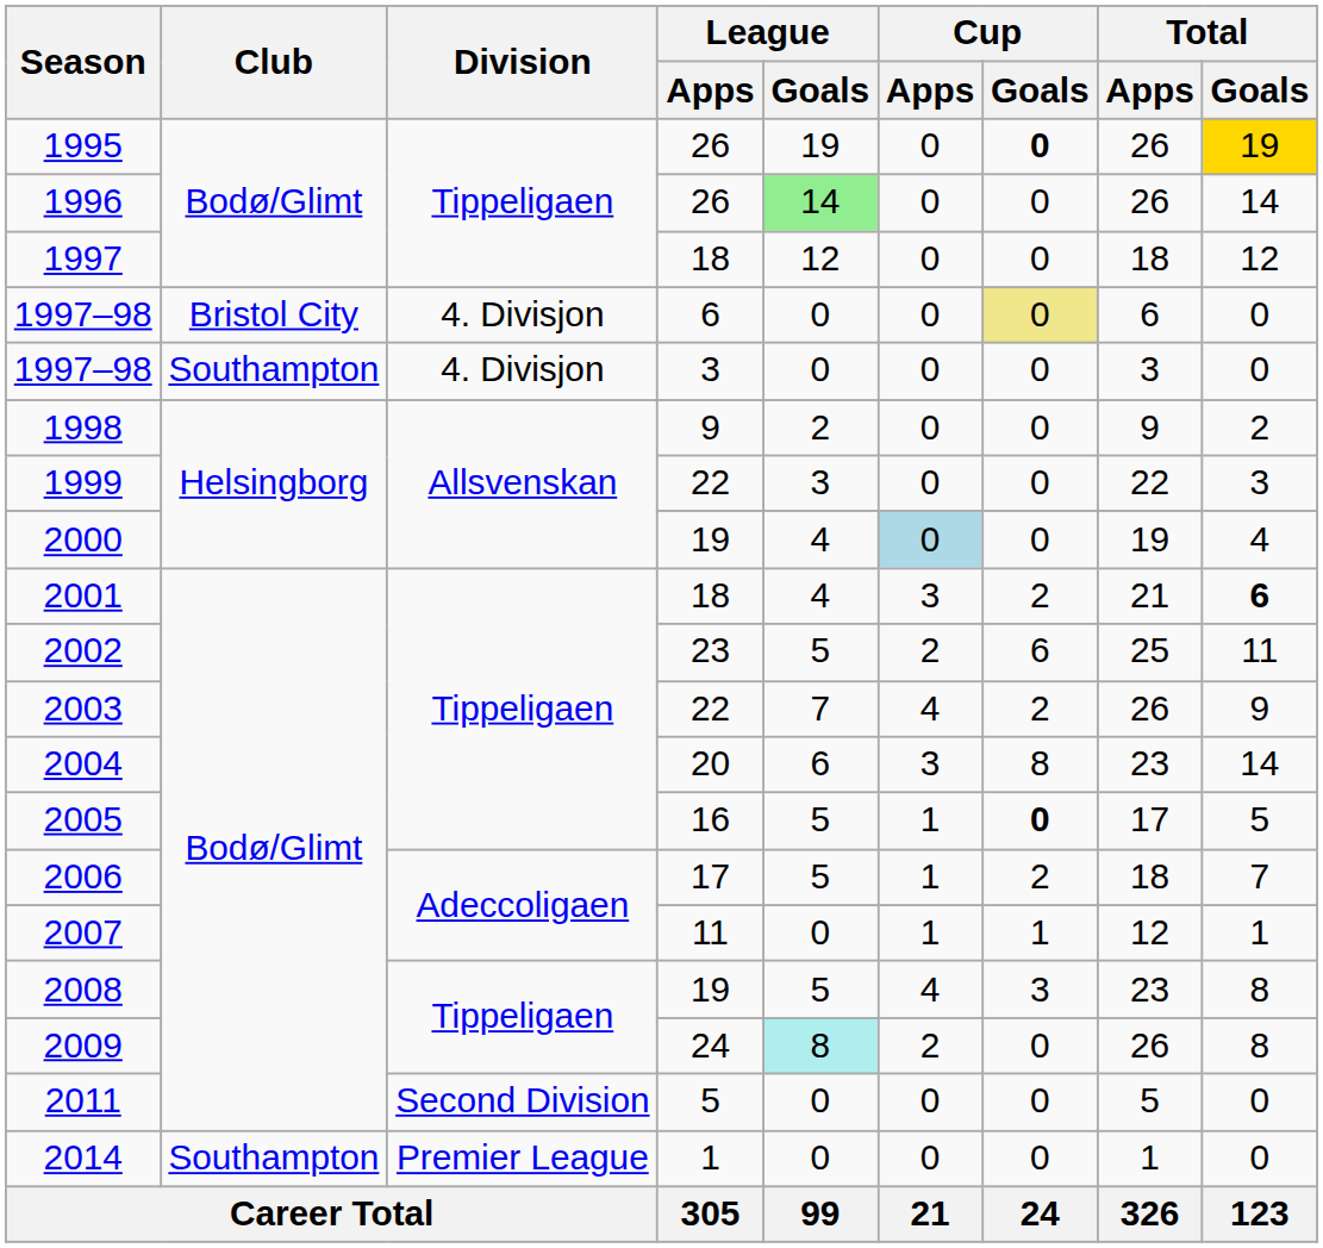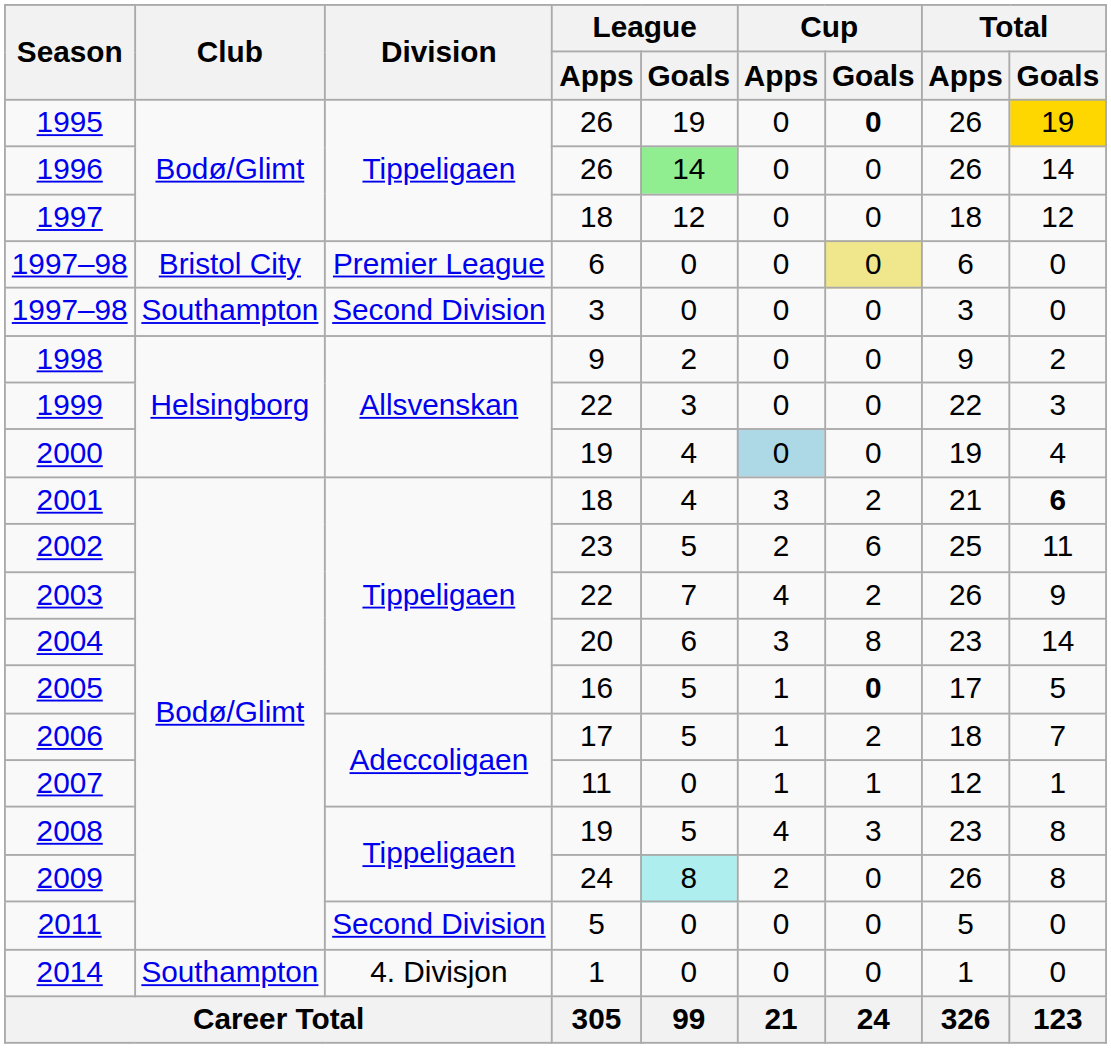1997–98 / 6 | Division: 4. Divisjon -> Premier League
1997–98 / 3 | Division: 4. Divisjon -> Second Division
2014 | Division: Premier League -> 4. Divisjon
